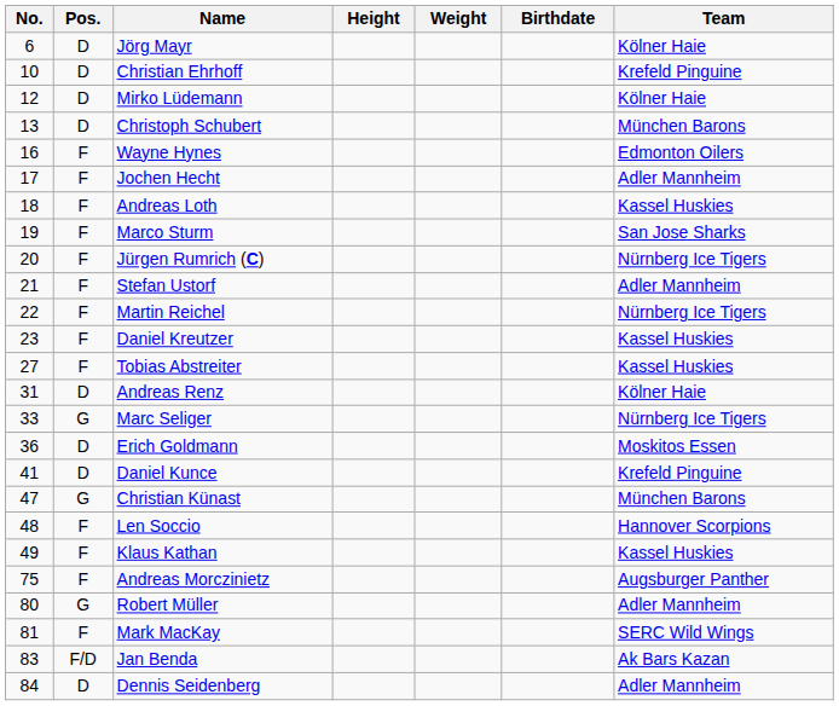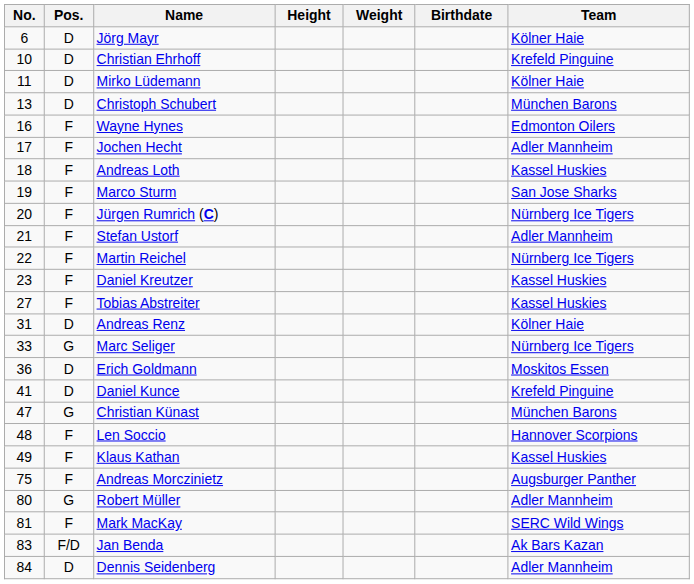Mirko Lüdemann | No.: 12 -> 11
